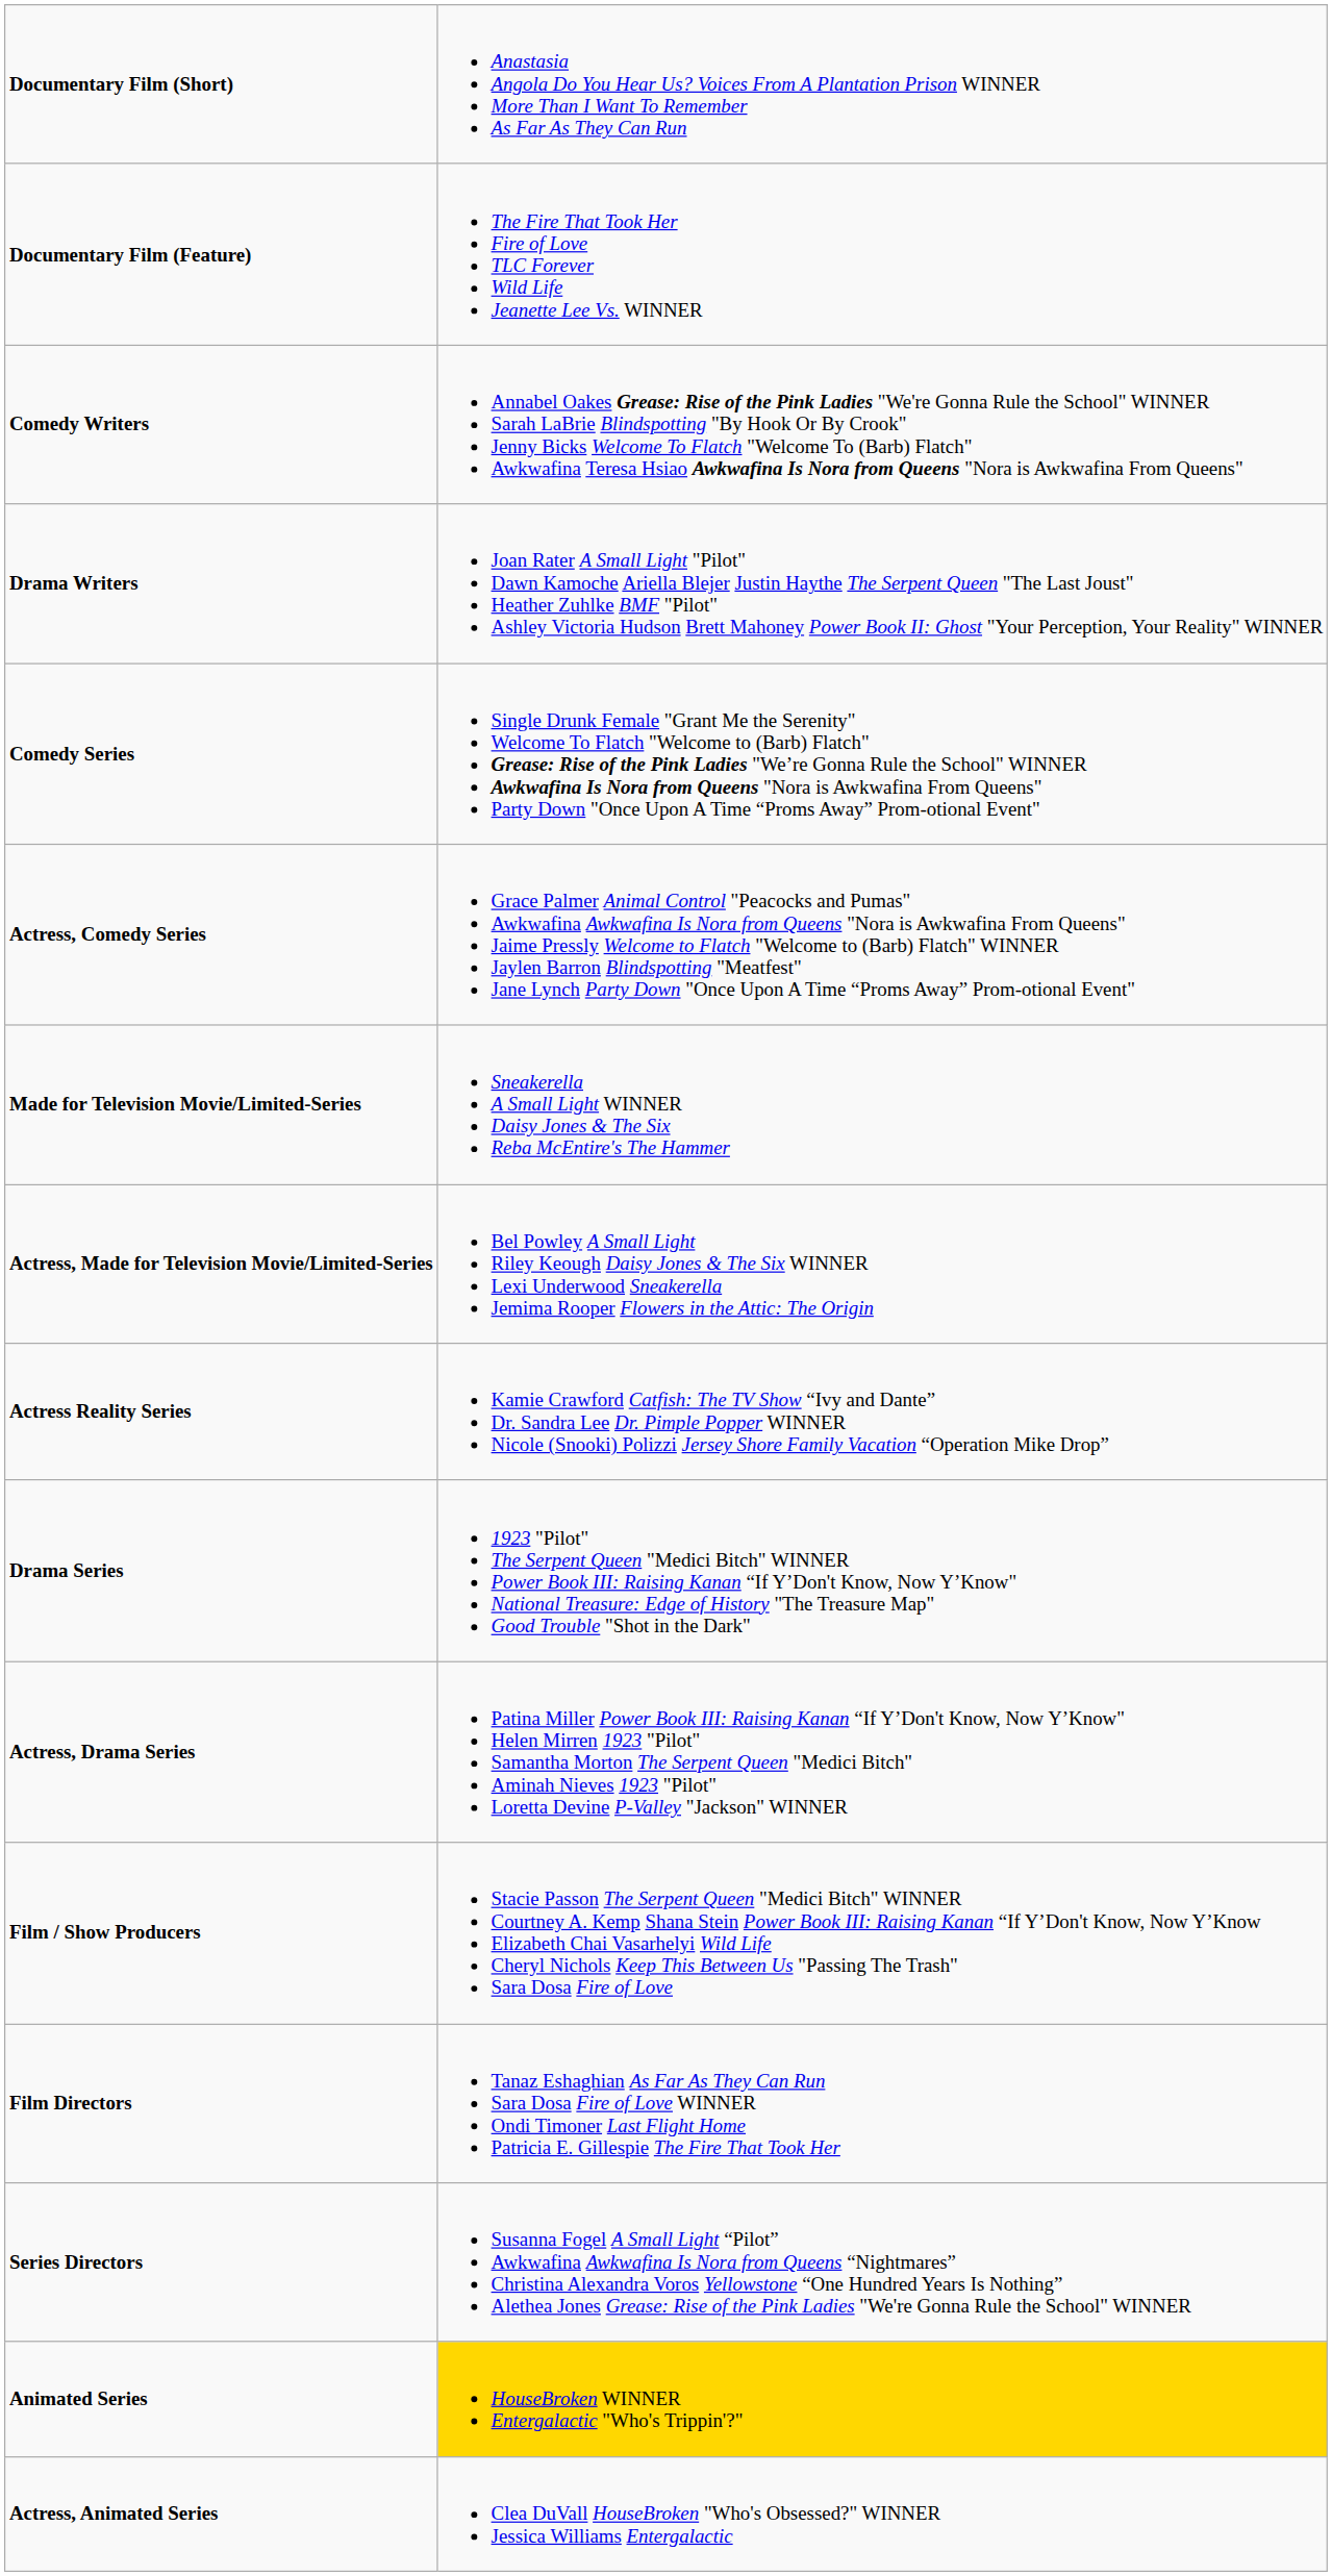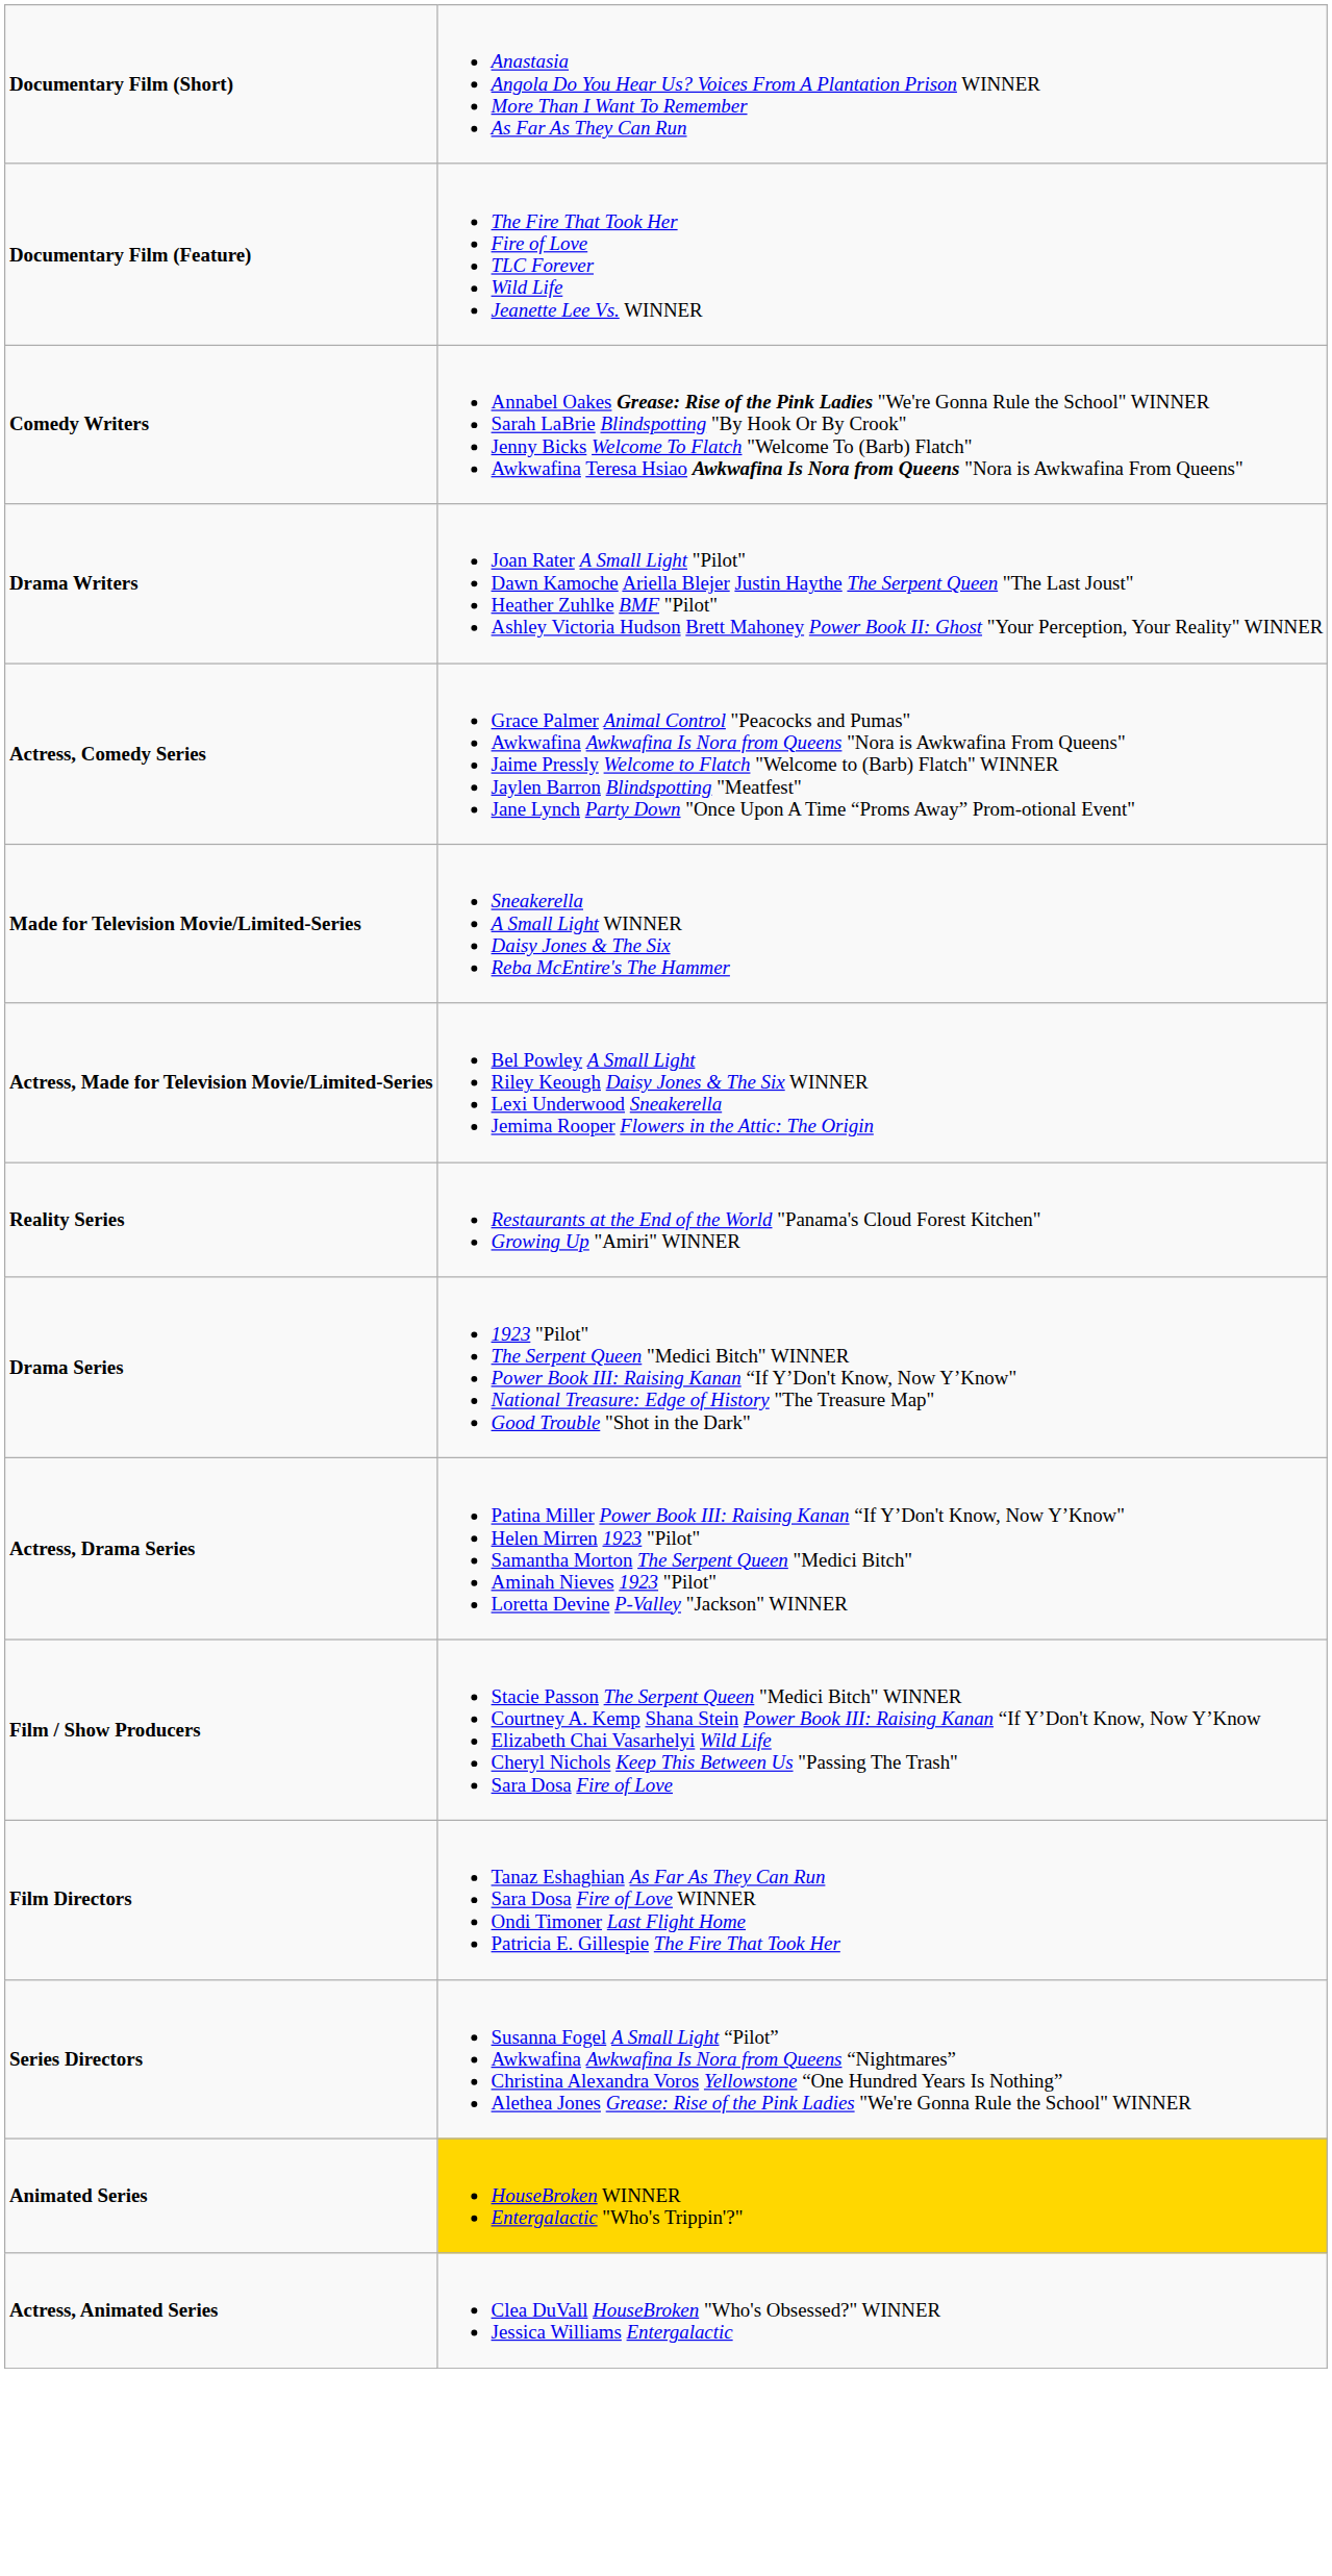- row: Comedy Series | Single Drunk Female "Grant Me the Serenity" Welcome To Flatch "Welcome to (Barb) Flatch" Grease: Rise of the Pink Ladies "We’re Gonna Rule the School" WINNER Awkwafina Is Nora from Queens "Nora is Awkwafina From Queens" Party Down "Once Upon A Time “Proms Away” Prom-otional Event"
+ row: Reality Series | Restaurants at the End of the World "Panama's Cloud Forest Kitchen" Growing Up "Amiri" WINNER
- row: Actress Reality Series | Kamie Crawford Catfish: The TV Show “Ivy and Dante” Dr. Sandra Lee Dr. Pimple Popper WINNER Nicole (Snooki) Polizzi Jersey Shore Family Vacation “Operation Mike Drop”
